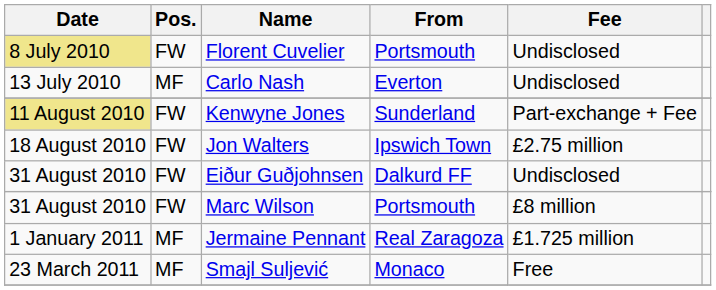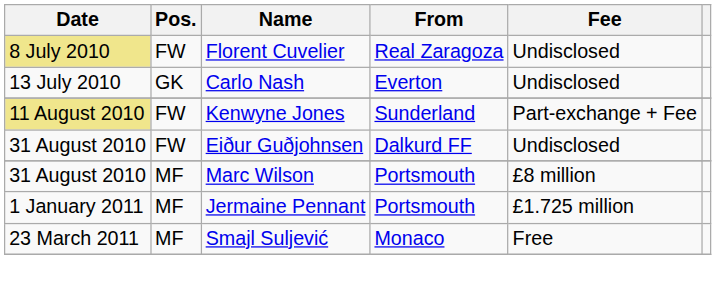Florent Cuvelier | From: Portsmouth -> Real Zaragoza
Carlo Nash | Pos.: MF -> GK
- row: 18 August 2010 | FW | Jon Walters | Ipswich Town | £2.75 million
Marc Wilson | Pos.: FW -> MF
Jermaine Pennant | From: Real Zaragoza -> Portsmouth
